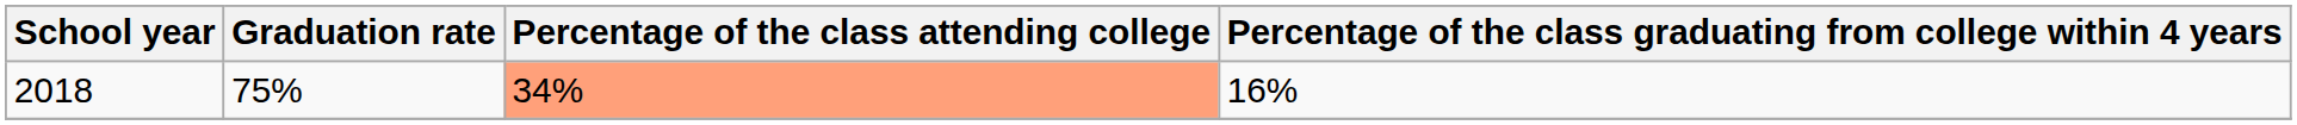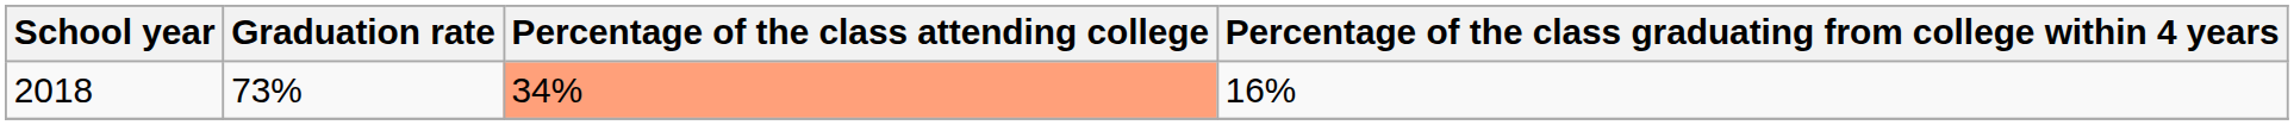2018 | Graduation rate: 75% -> 73%
